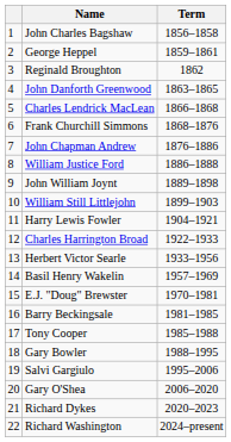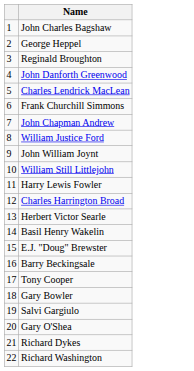- column: Term | 1856–1858 | 1859–1861 | 1862 | 1863–1865 | 1866–1868 | 1868–1876 | 1876–1886 | 1886–1888 | 1889–1898 | 1899–1903 | 1904–1921 | 1922–1933 | 1933–1956 | 1957–1969 | 1970–1981 | 1981–1985 | 1985–1988 | 1988–1995 | 1995–2006 | 2006–2020 | 2020–2023 | 2024–present
